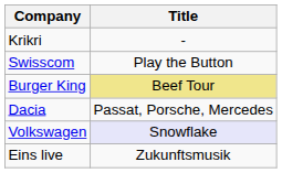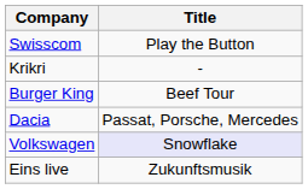rows swapped: Swisscom <-> Krikri
Burger King | Title: khaki background -> no background
